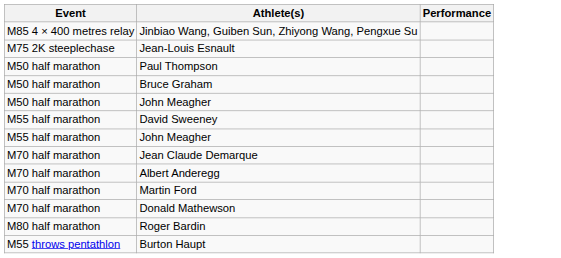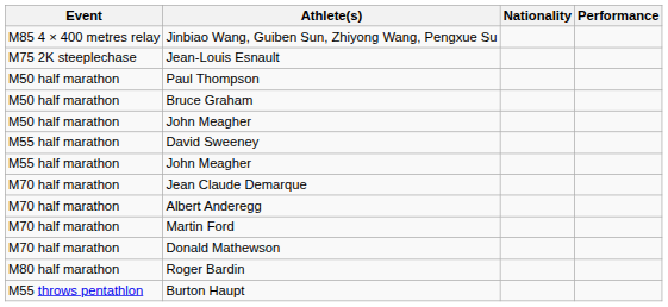+ column: Nationality
